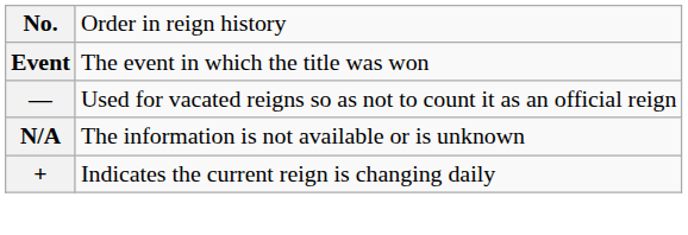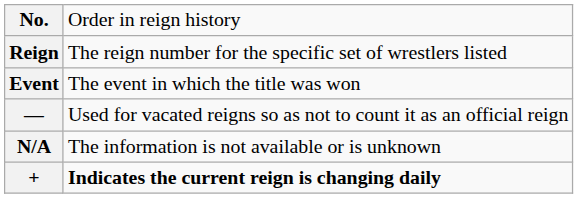+ row: Reign | The reign number for the specific set of wrestlers listed
+ | column 2: normal -> bold
